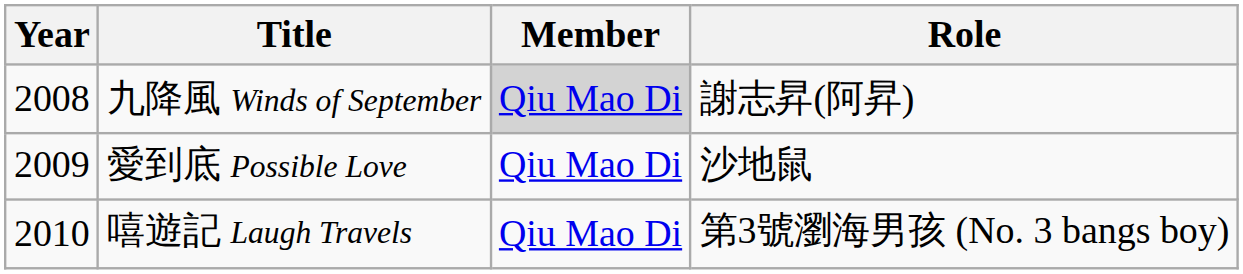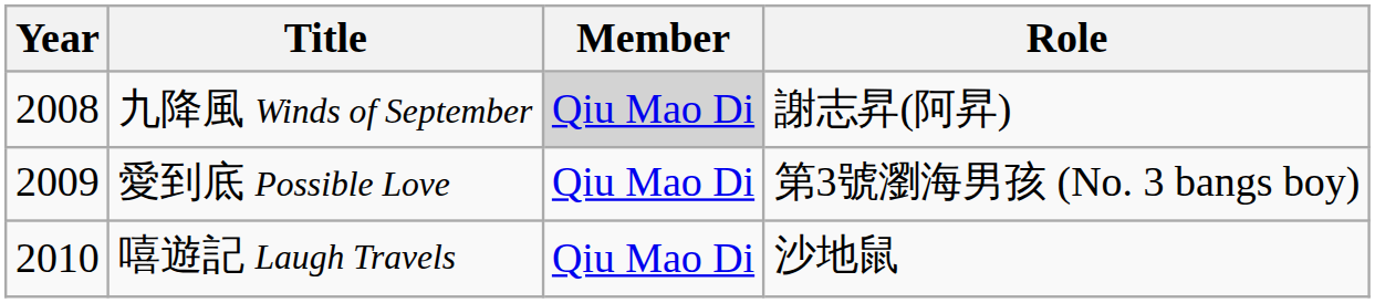愛到底 Possible Love | Role: 沙地鼠 -> 第3號瀏海男孩 (No. 3 bangs boy)
嘻遊記 Laugh Travels | Role: 第3號瀏海男孩 (No. 3 bangs boy) -> 沙地鼠
